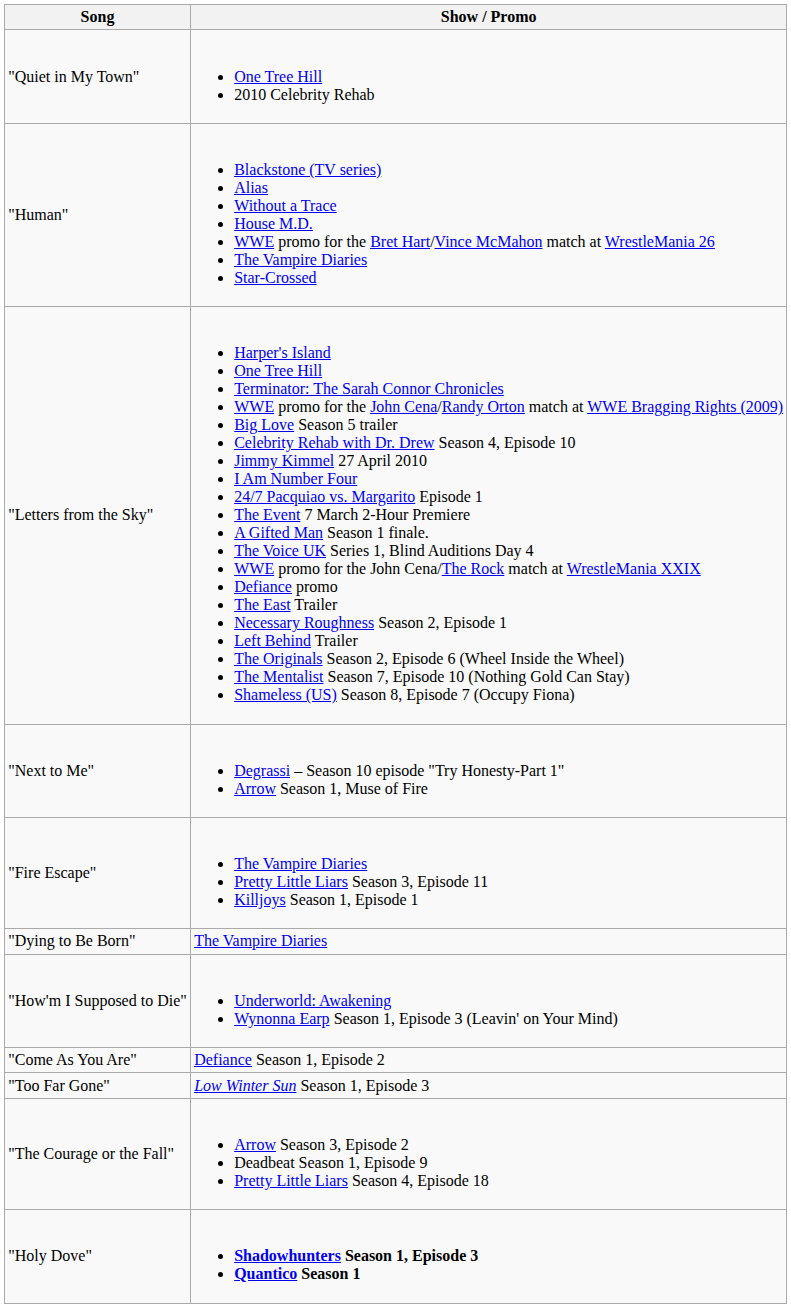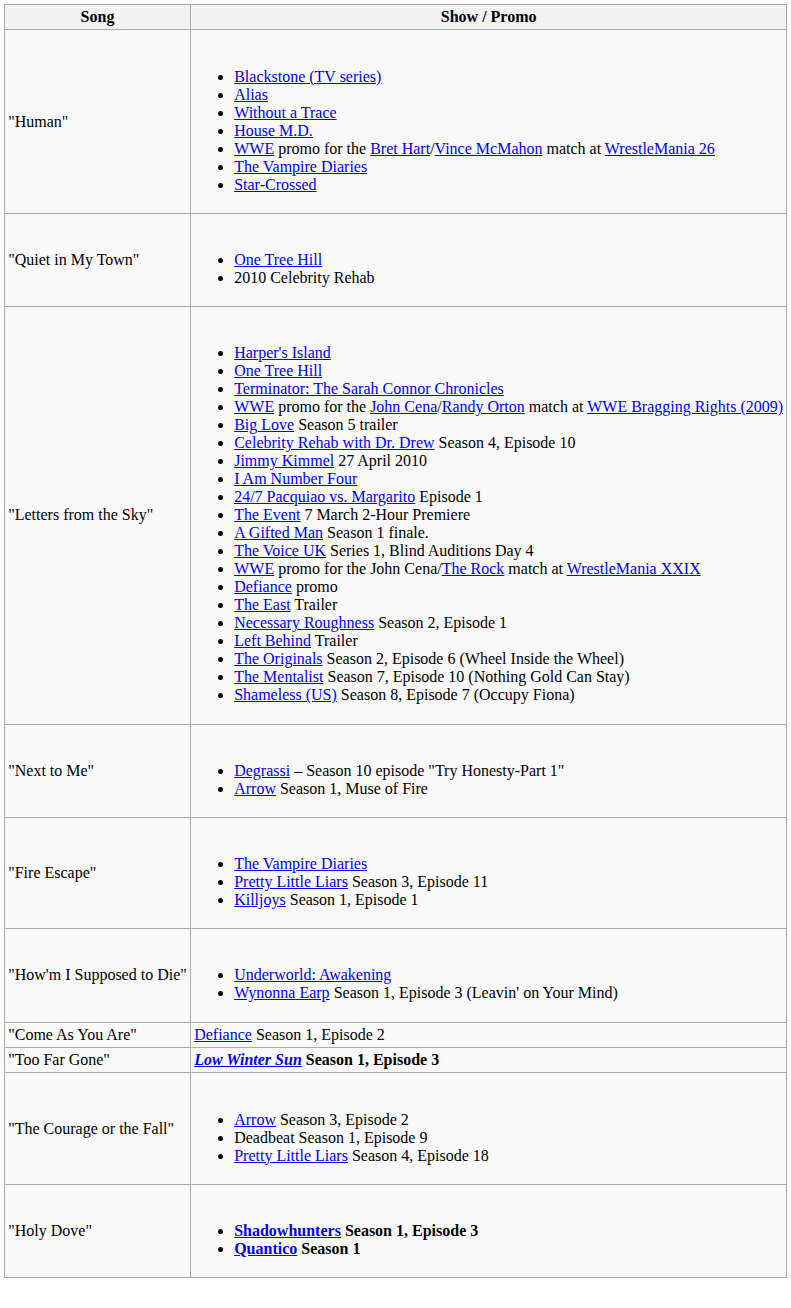rows swapped: "Human" <-> "Quiet in My Town"
- row: "Dying to Be Born" | The Vampire Diaries
"Too Far Gone" | Show / Promo: normal -> bold
